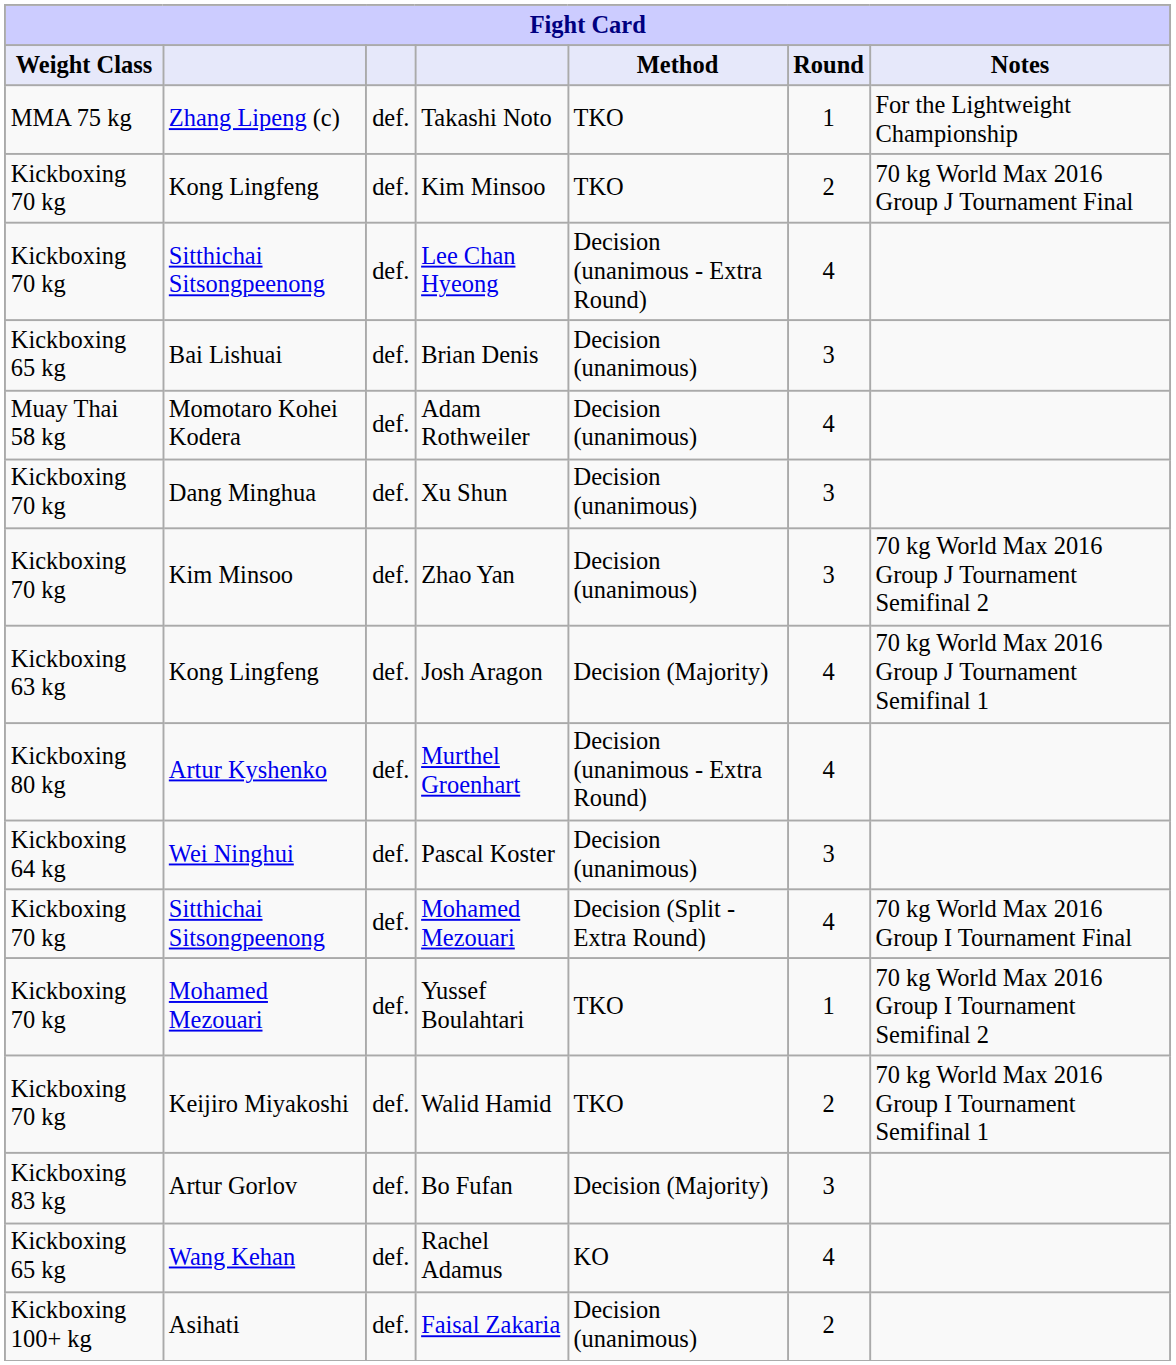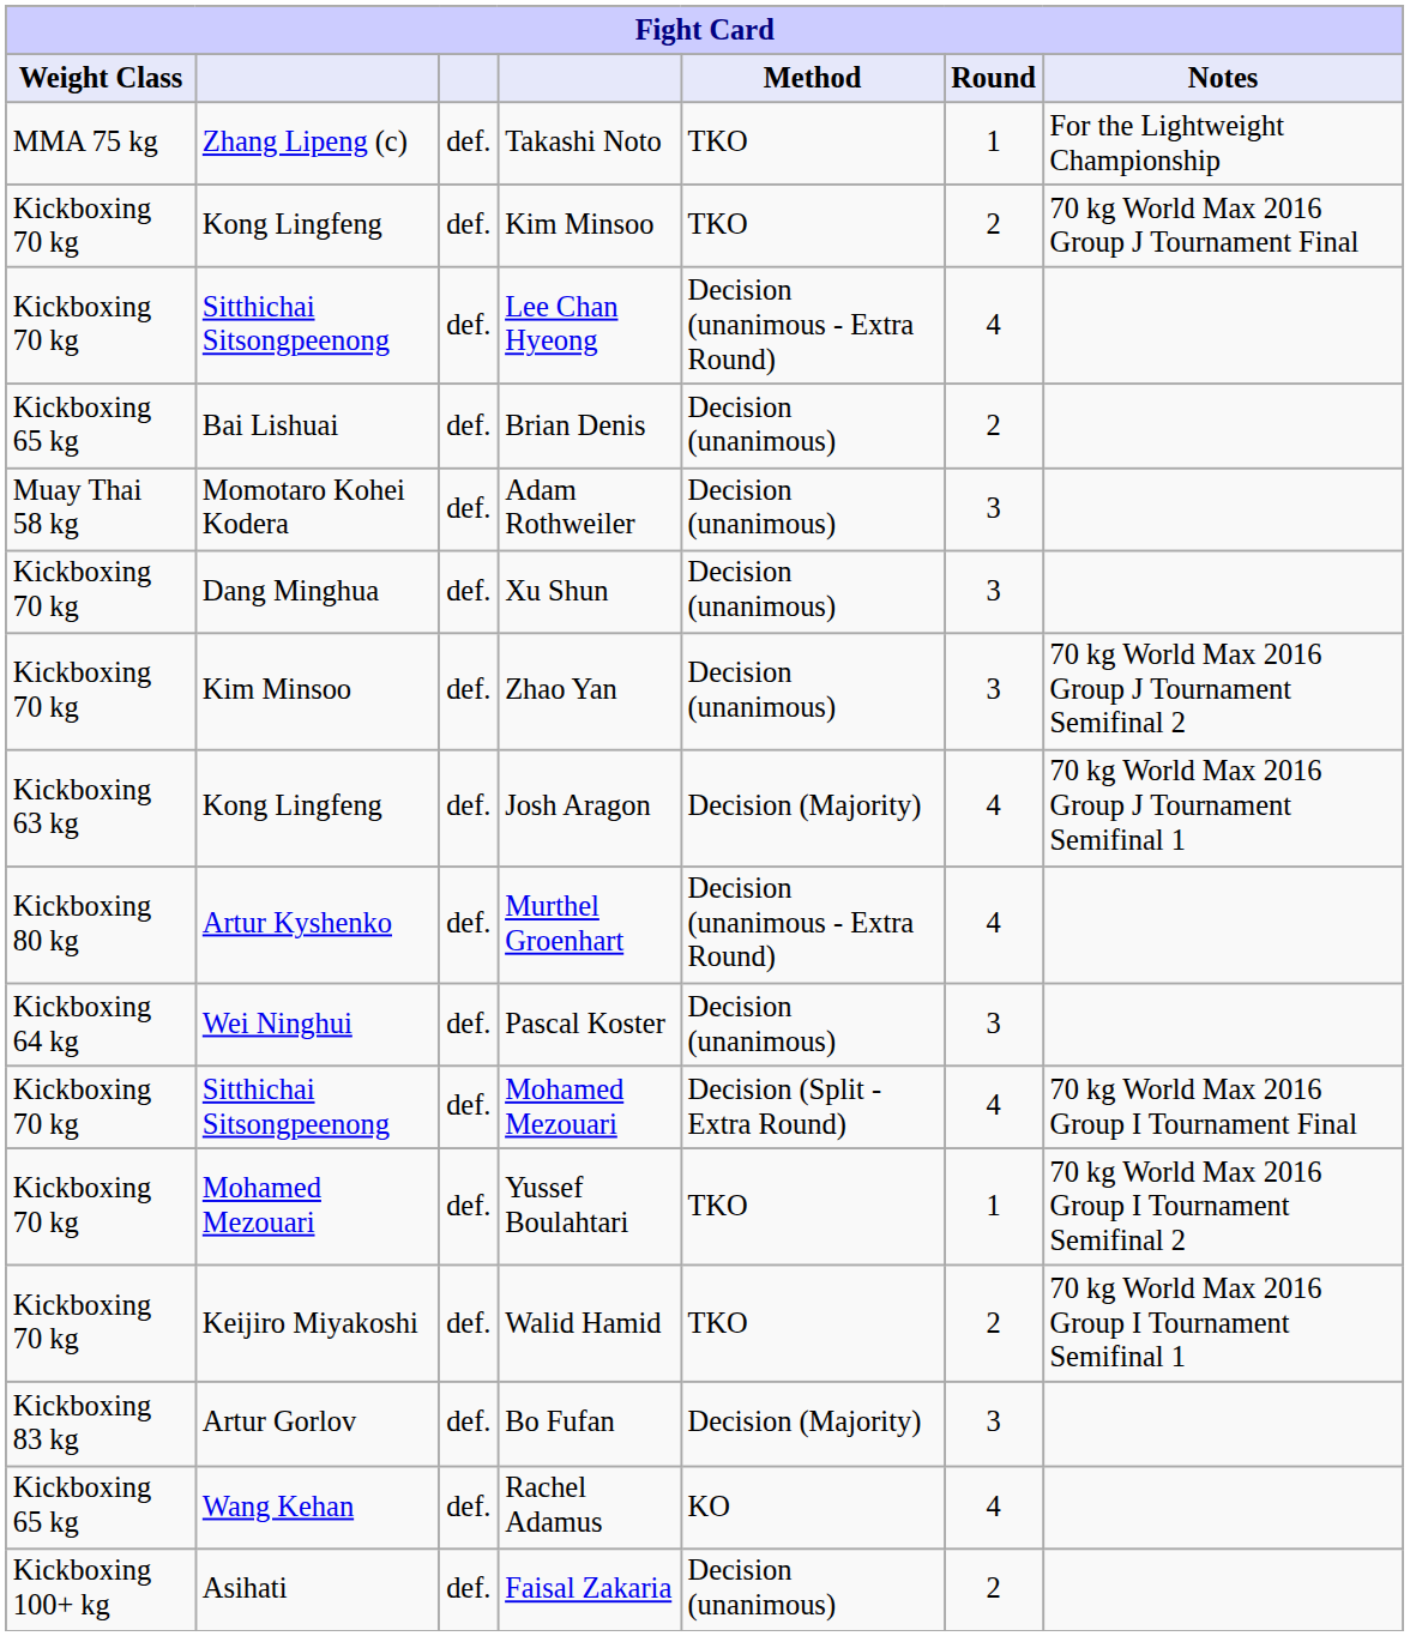Brian Denis | Round: 3 -> 2
Adam Rothweiler | Round: 4 -> 3
